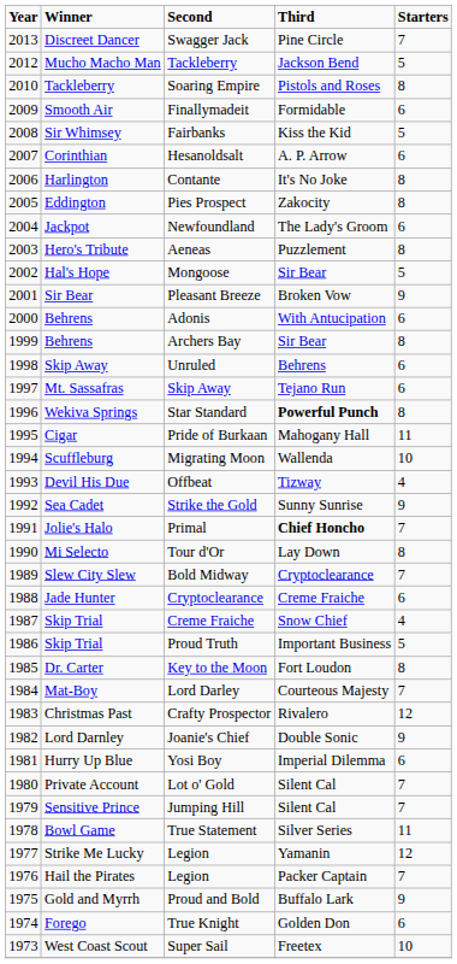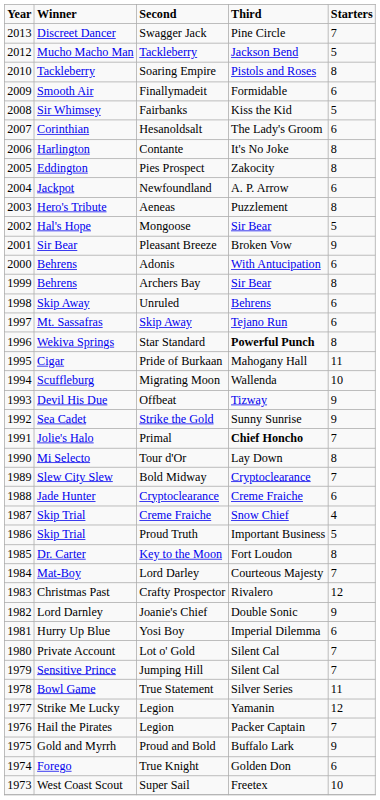Hesanoldsalt | Third: A. P. Arrow -> The Lady's Groom
Newfoundland | Third: The Lady's Groom -> A. P. Arrow
Offbeat | Starters: 4 -> 9
